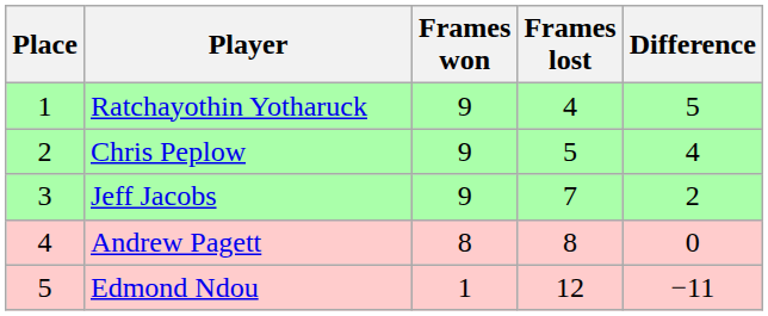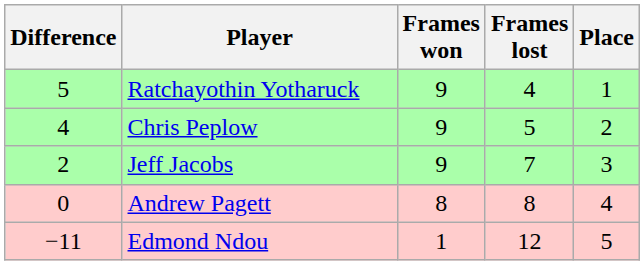columns swapped: Place <-> Difference
